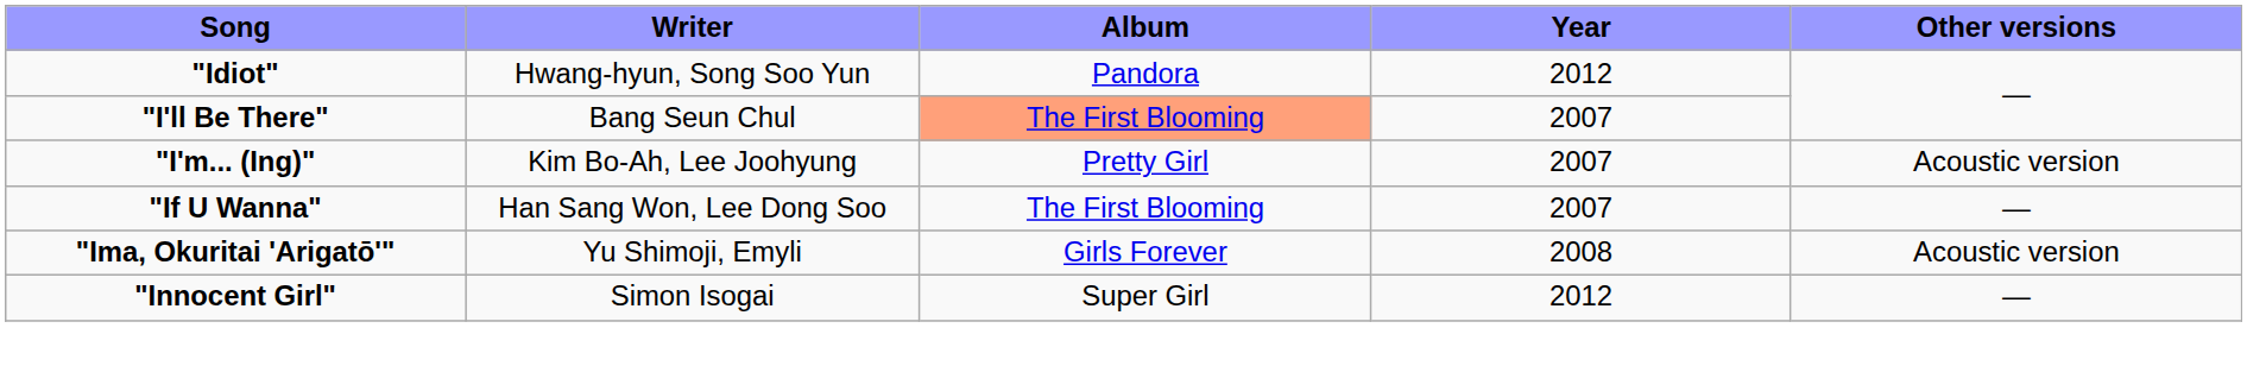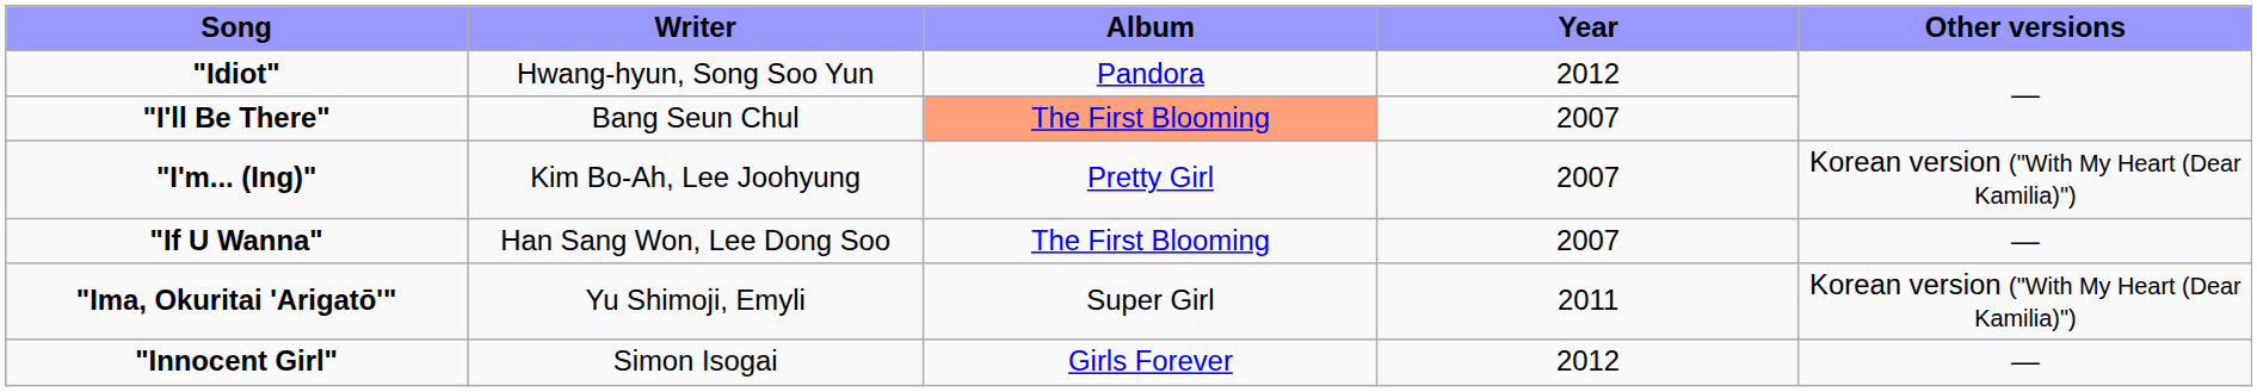"I'm... (Ing)" | Other versions: Acoustic version -> Korean version ("With My Heart (Dear Kamilia)")
"Ima, Okuritai 'Arigatō'" | Album: Girls Forever -> Super Girl
"Ima, Okuritai 'Arigatō'" | Year: 2008 -> 2011
"Ima, Okuritai 'Arigatō'" | Other versions: Acoustic version -> Korean version ("With My Heart (Dear Kamilia)")
"Innocent Girl" | Album: Super Girl -> Girls Forever
